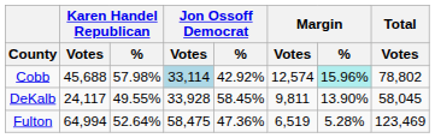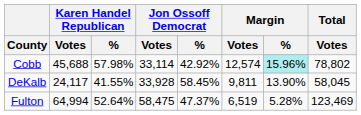Cobb | Jon Ossoff Democrat / Votes: lightblue background -> no background
DeKalb | Karen Handel Republican / %: 49.55% -> 41.55%
Fulton | Jon Ossoff Democrat / %: 47.36% -> 47.37%
